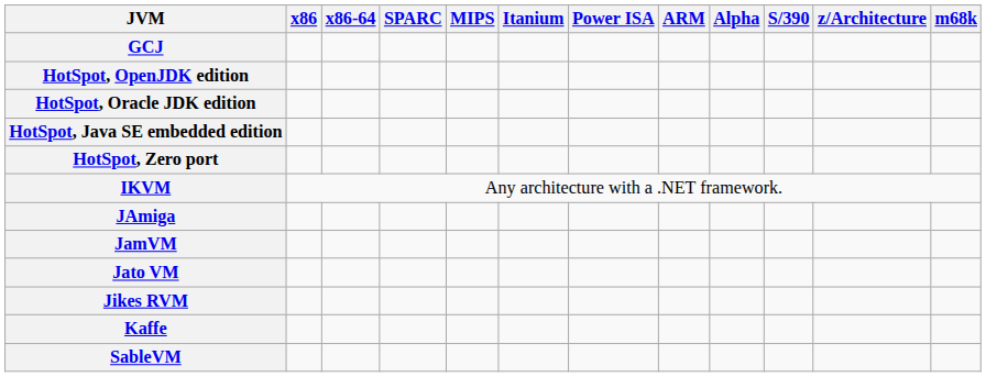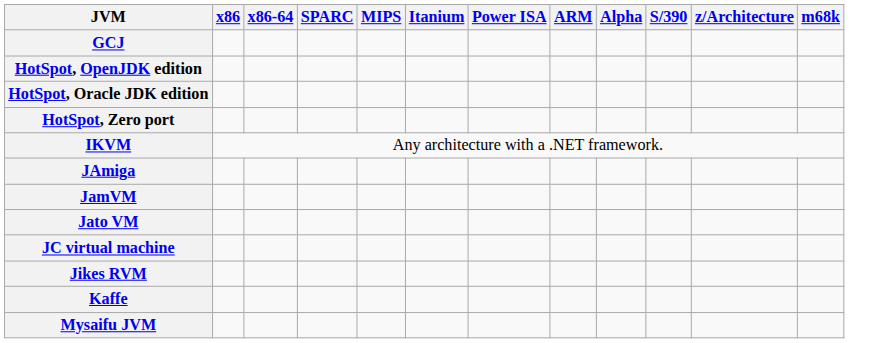- row: HotSpot, Java SE embedded edition
+ row: JC virtual machine
+ row: Mysaifu JVM
- row: SableVM
